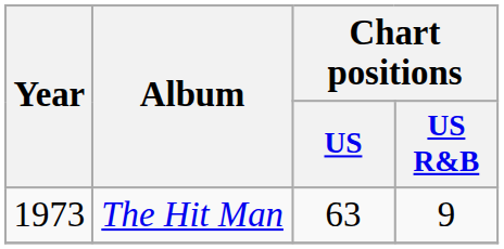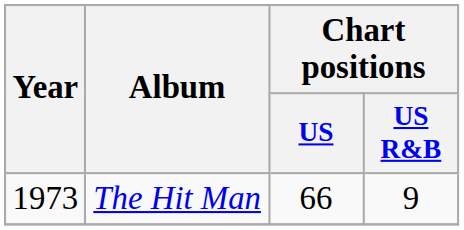The Hit Man | Chart positions / US: 63 -> 66
